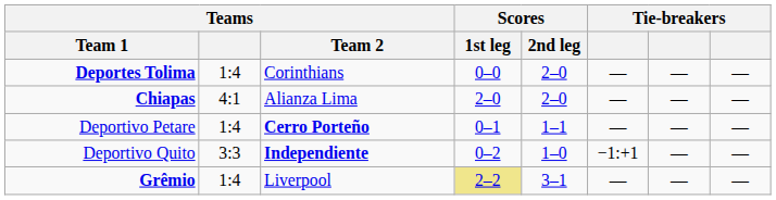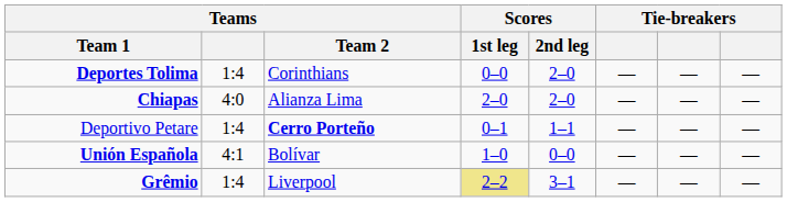Chiapas | Teams: 4:1 -> 4:0
+ row: Unión Española | 4:1 | Bolívar | 1–0 | 0–0 | — | — | —
- row: Deportivo Quito | 3:3 | Independiente | 0–2 | 1–0 | −1:+1 | — | —
